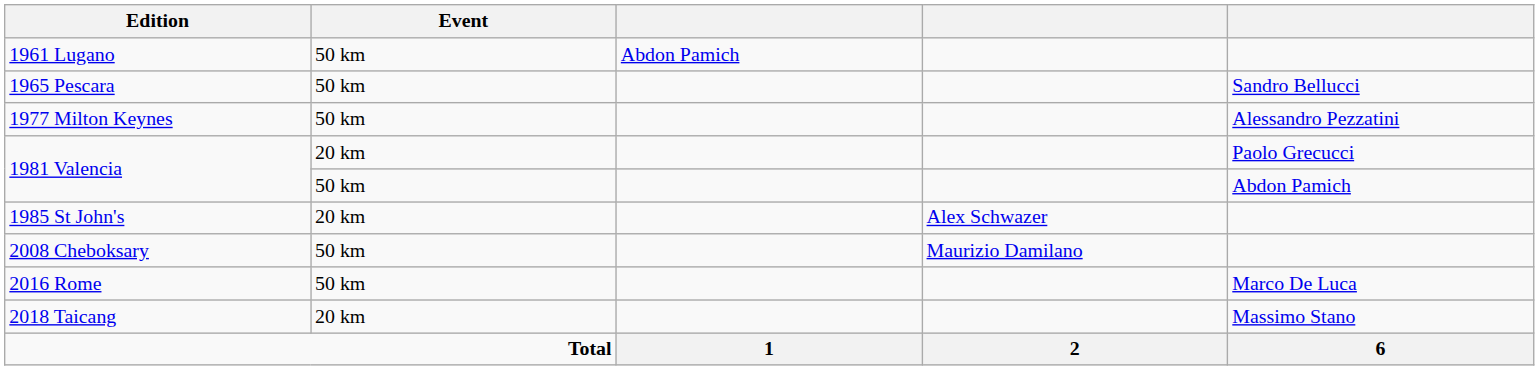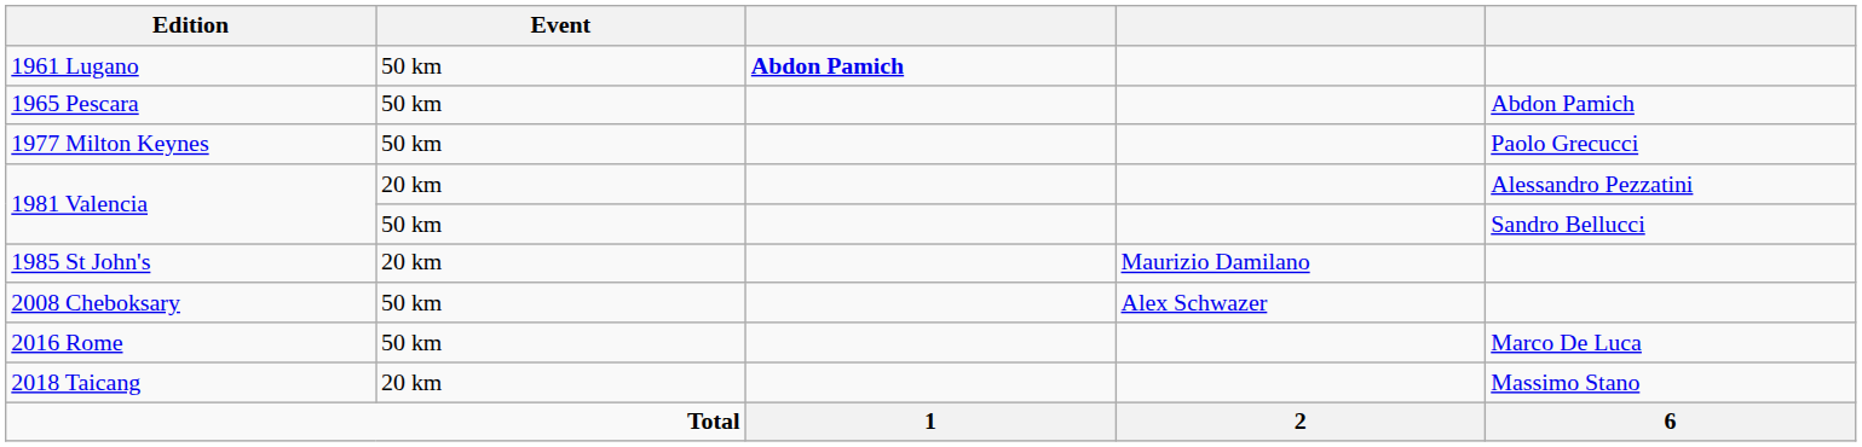1961 Lugano | column 3: normal -> bold
1965 Pescara | column 5: Sandro Bellucci -> Abdon Pamich
1977 Milton Keynes | column 5: Alessandro Pezzatini -> Paolo Grecucci
1981 Valencia / 20 km | column 5: Paolo Grecucci -> Alessandro Pezzatini
1981 Valencia / 50 km | column 5: Abdon Pamich -> Sandro Bellucci
1985 St John's | column 4: Alex Schwazer -> Maurizio Damilano
2008 Cheboksary | column 4: Maurizio Damilano -> Alex Schwazer
